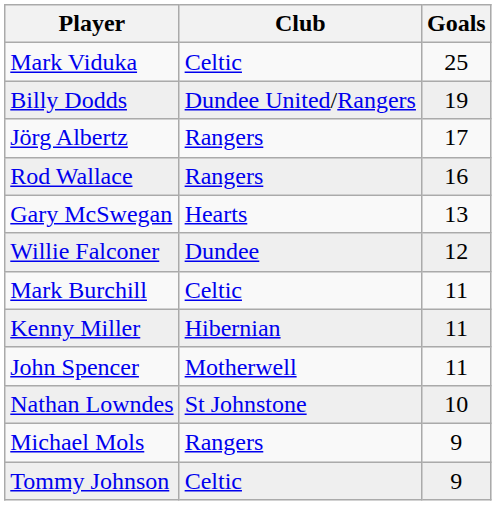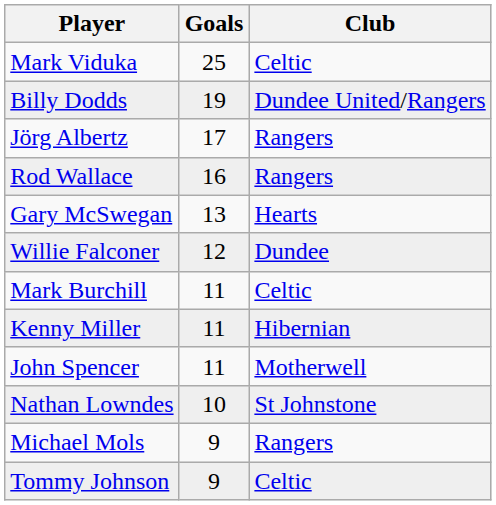columns swapped: Club <-> Goals
